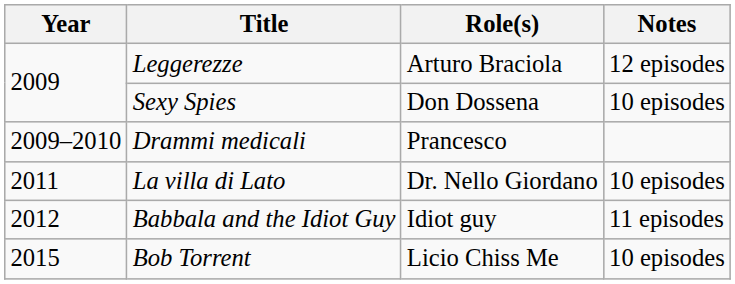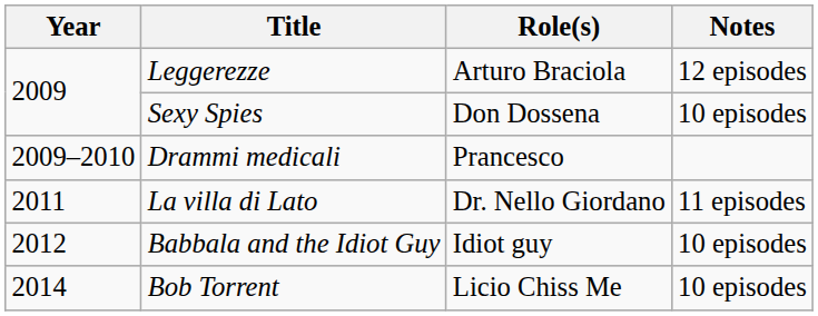La villa di Lato | Notes: 10 episodes -> 11 episodes
Babbala and the Idiot Guy | Notes: 11 episodes -> 10 episodes
Bob Torrent | Year: 2015 -> 2014
